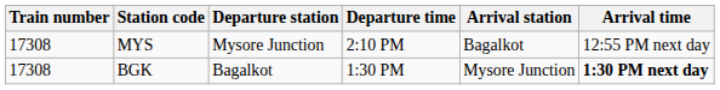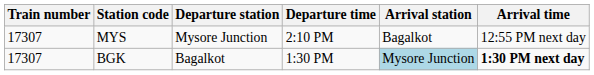MYS | Train number: 17308 -> 17307
BGK | Train number: 17308 -> 17307
BGK | Arrival station: no background -> lightblue background
